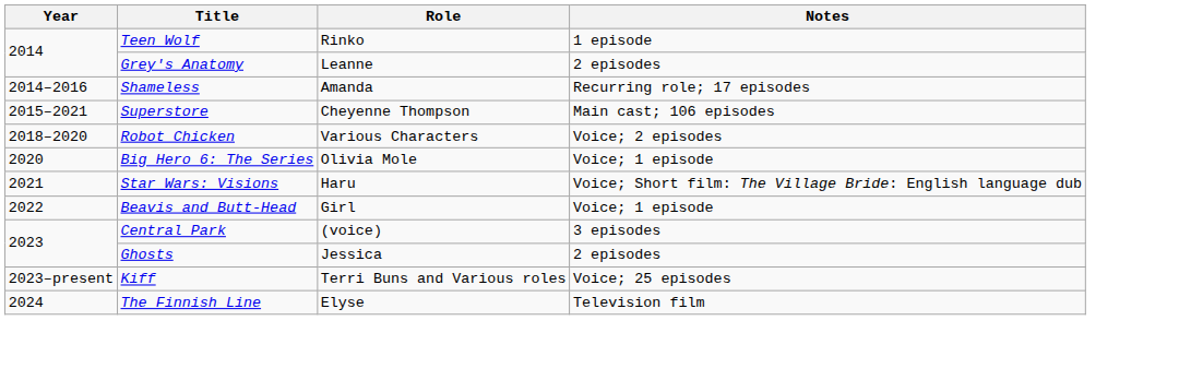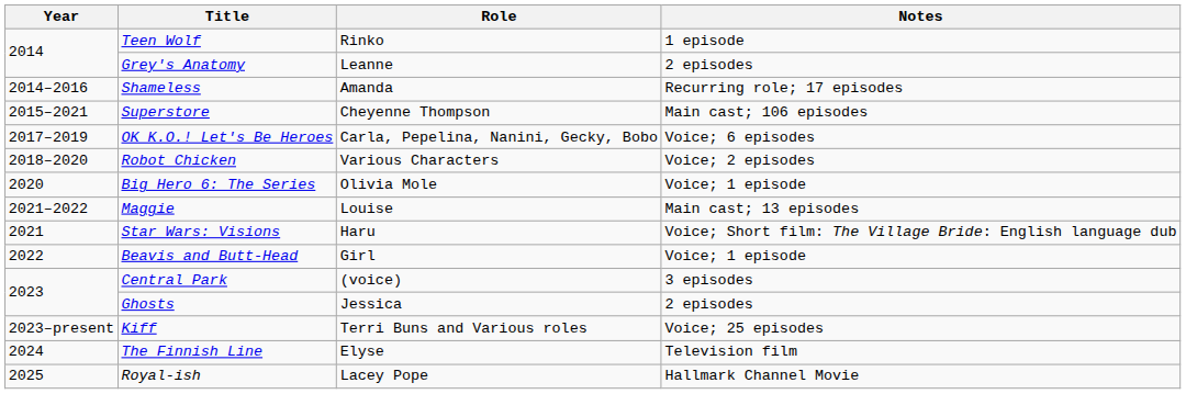+ row: 2017–2019 | OK K.O.! Let's Be Heroes | Carla, Pepelina, Nanini, Gecky, Bobo | Voice; 6 episodes
+ row: 2021–2022 | Maggie | Louise | Main cast; 13 episodes
+ row: 2025 | Royal-ish | Lacey Pope | Hallmark Channel Movie
